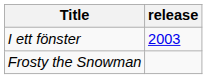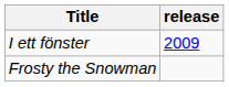I ett fönster | release: 2003 -> 2009
